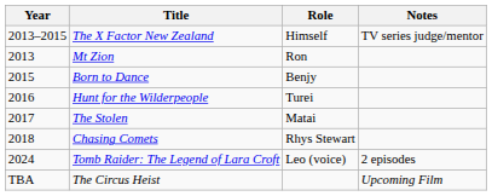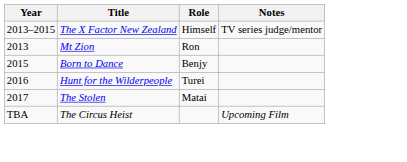- row: 2018 | Chasing Comets | Rhys Stewart
- row: 2024 | Tomb Raider: The Legend of Lara Croft | Leo (voice) | 2 episodes
